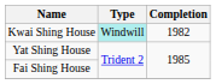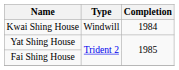Kwai Shing House | Type: paleturquoise background -> no background
Kwai Shing House | Completion: 1982 -> 1984
